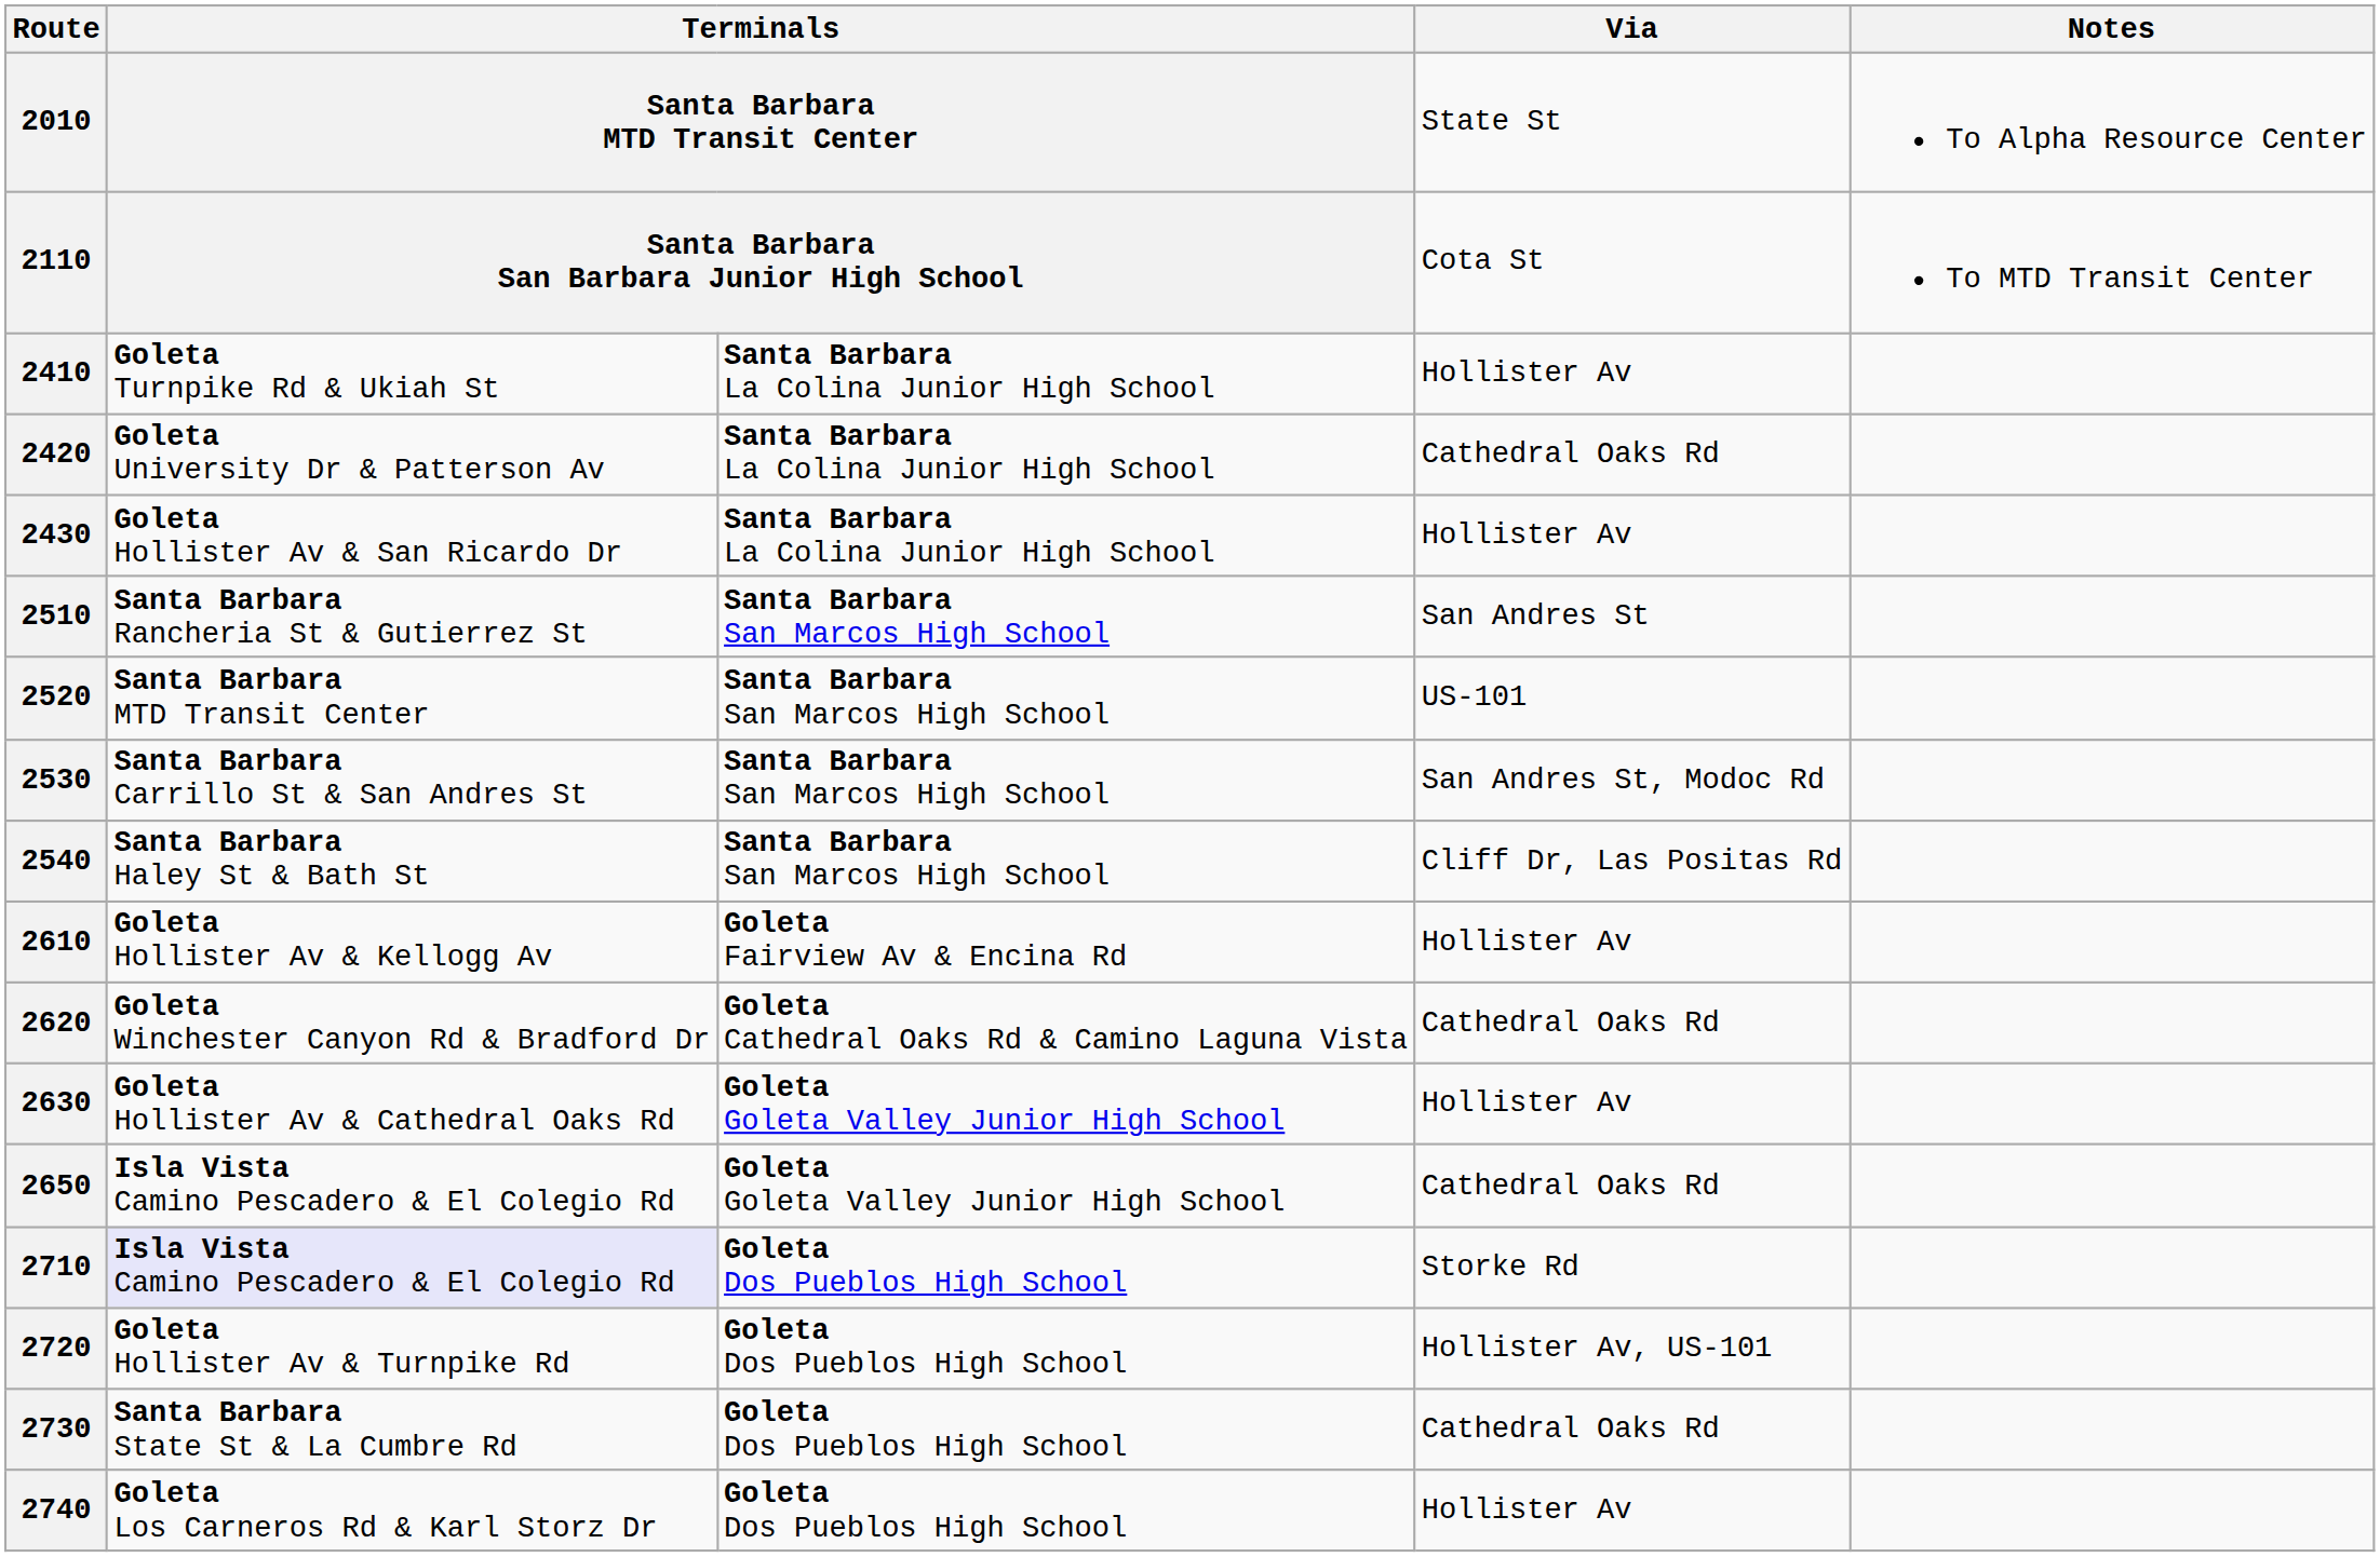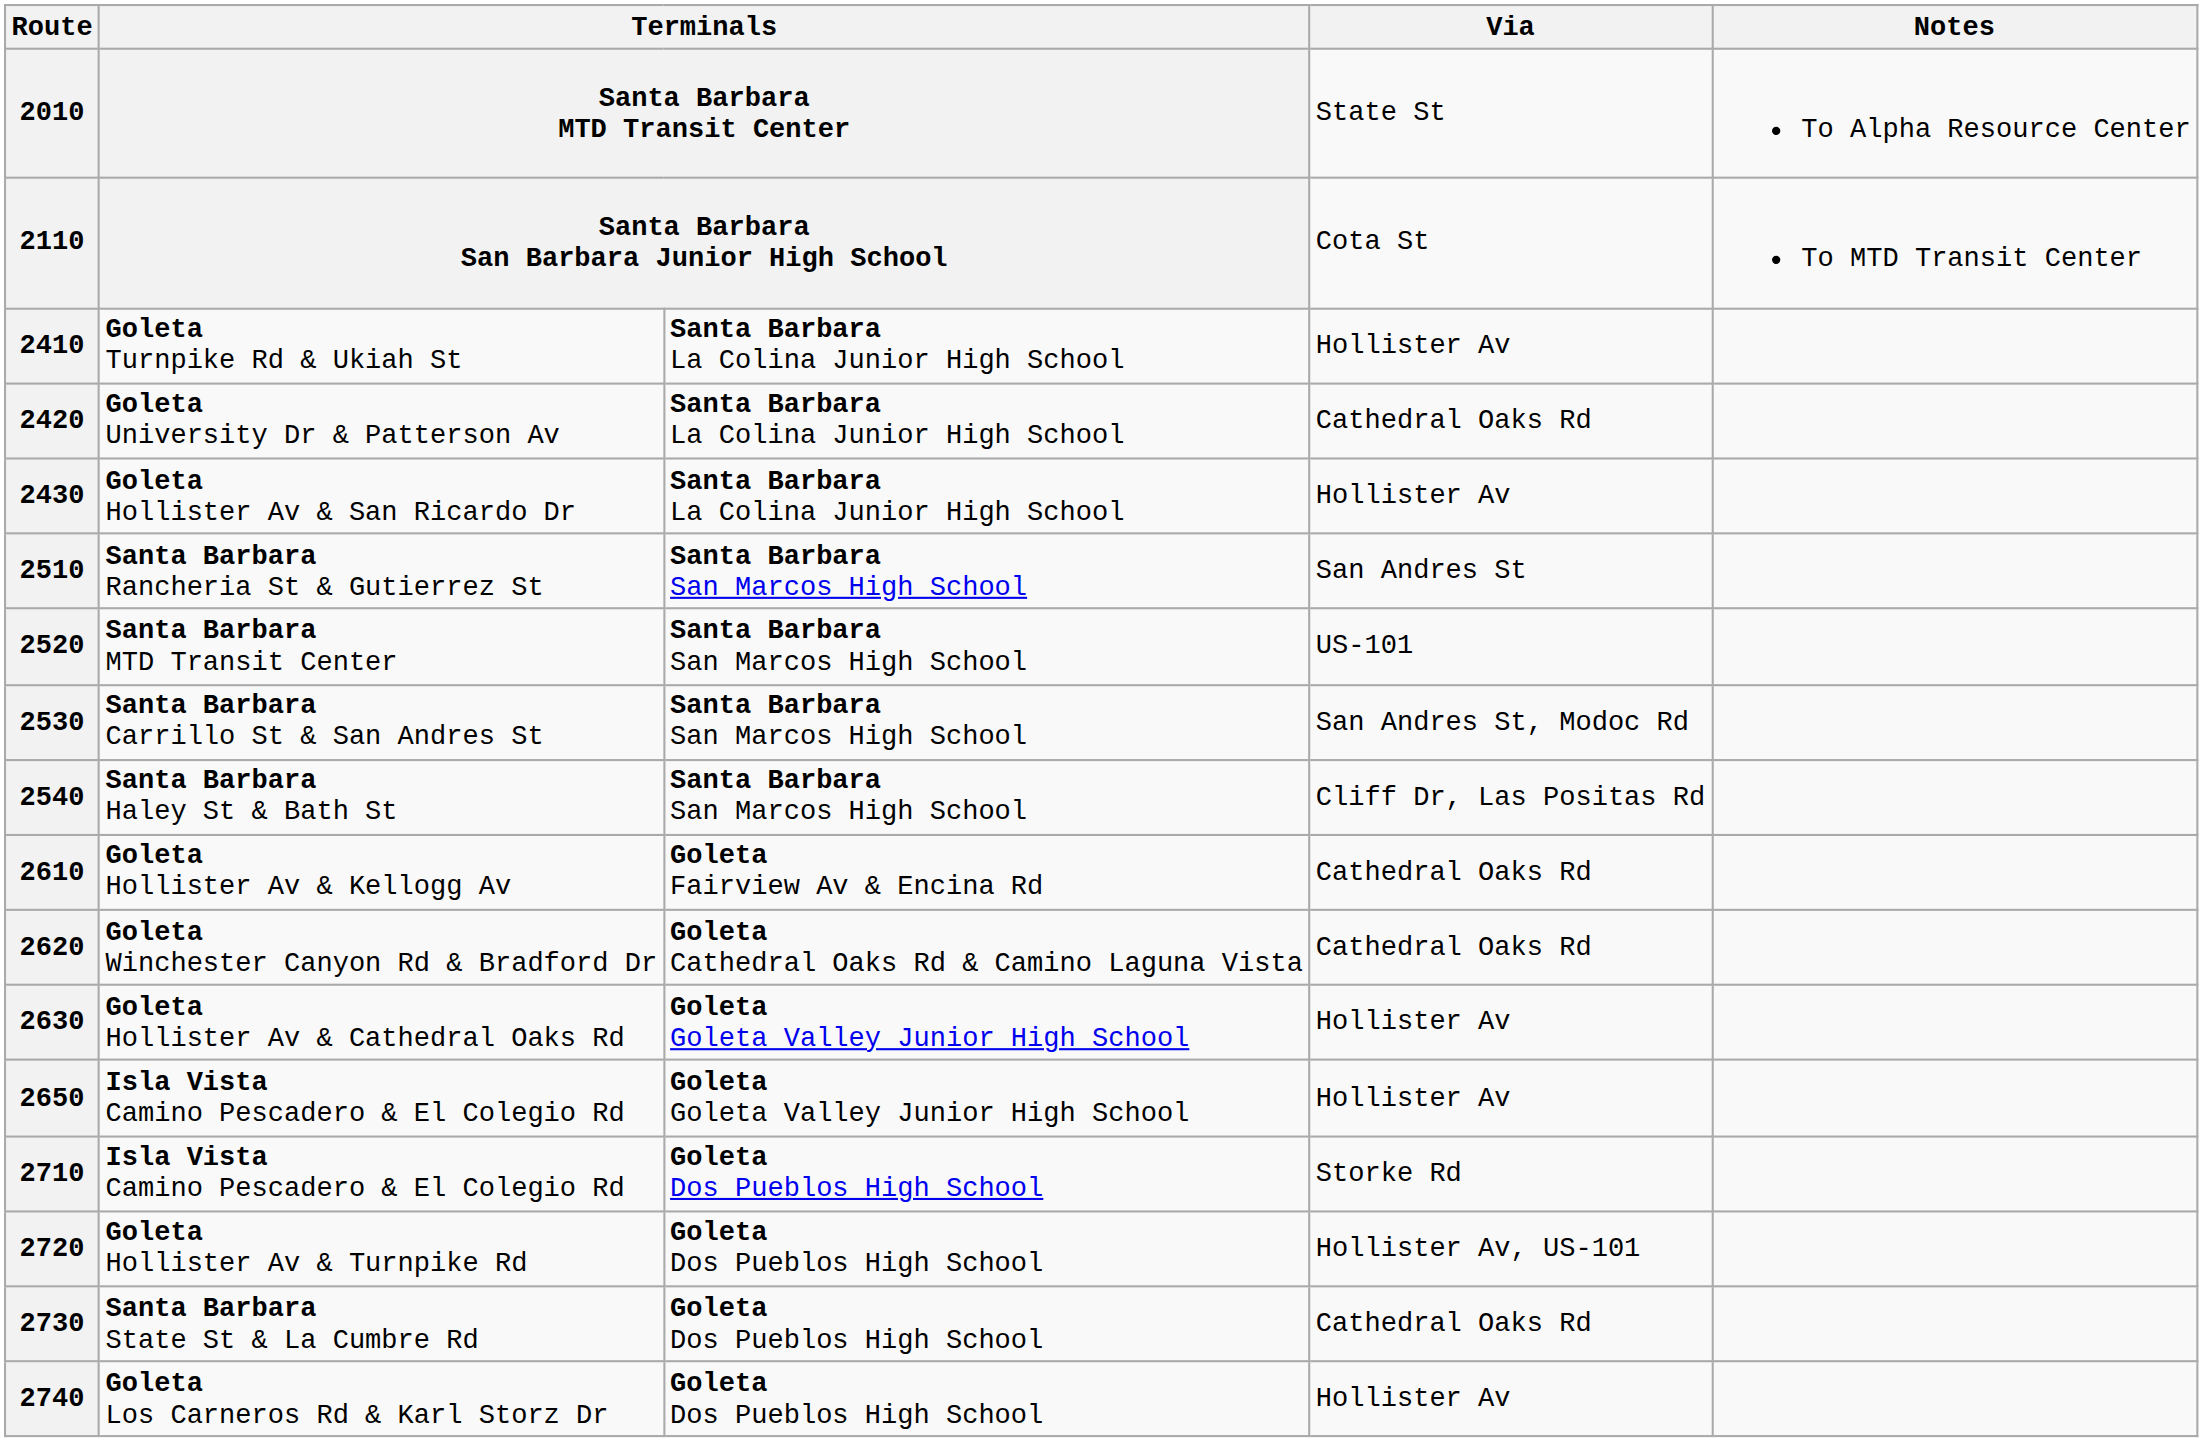2610 | Via: Hollister Av -> Cathedral Oaks Rd
2650 | Via: Cathedral Oaks Rd -> Hollister Av
2710 | column 2: lavender background -> no background
